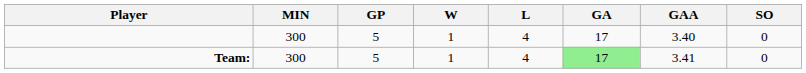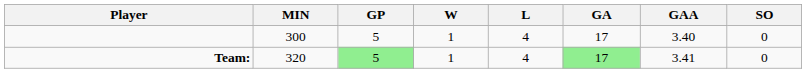Team: | MIN: 300 -> 320
Team: | GP: no background -> lightgreen background
